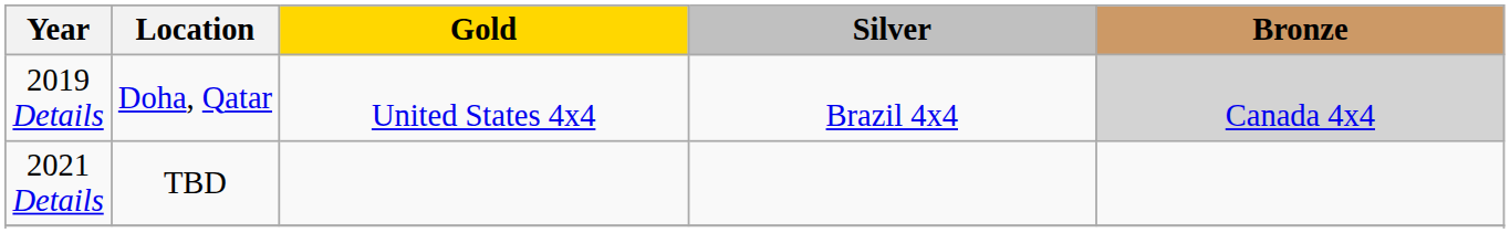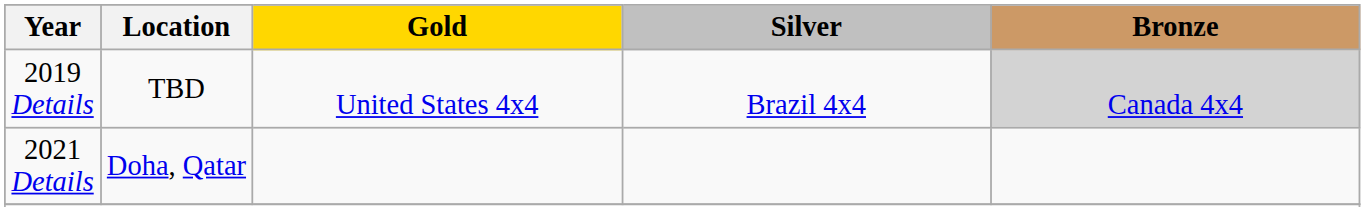2019 Details | Location: Doha, Qatar -> TBD
2021 Details | Location: TBD -> Doha, Qatar
